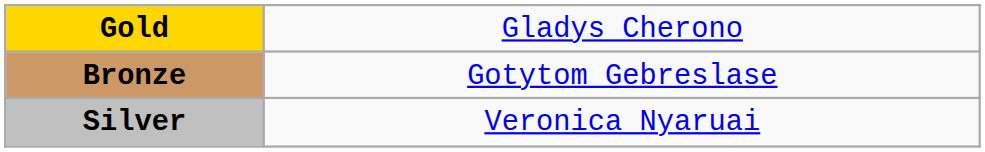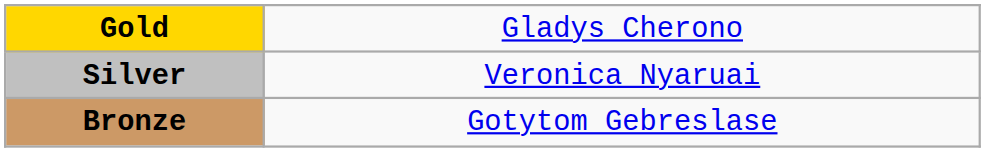rows swapped: Silver <-> Bronze
